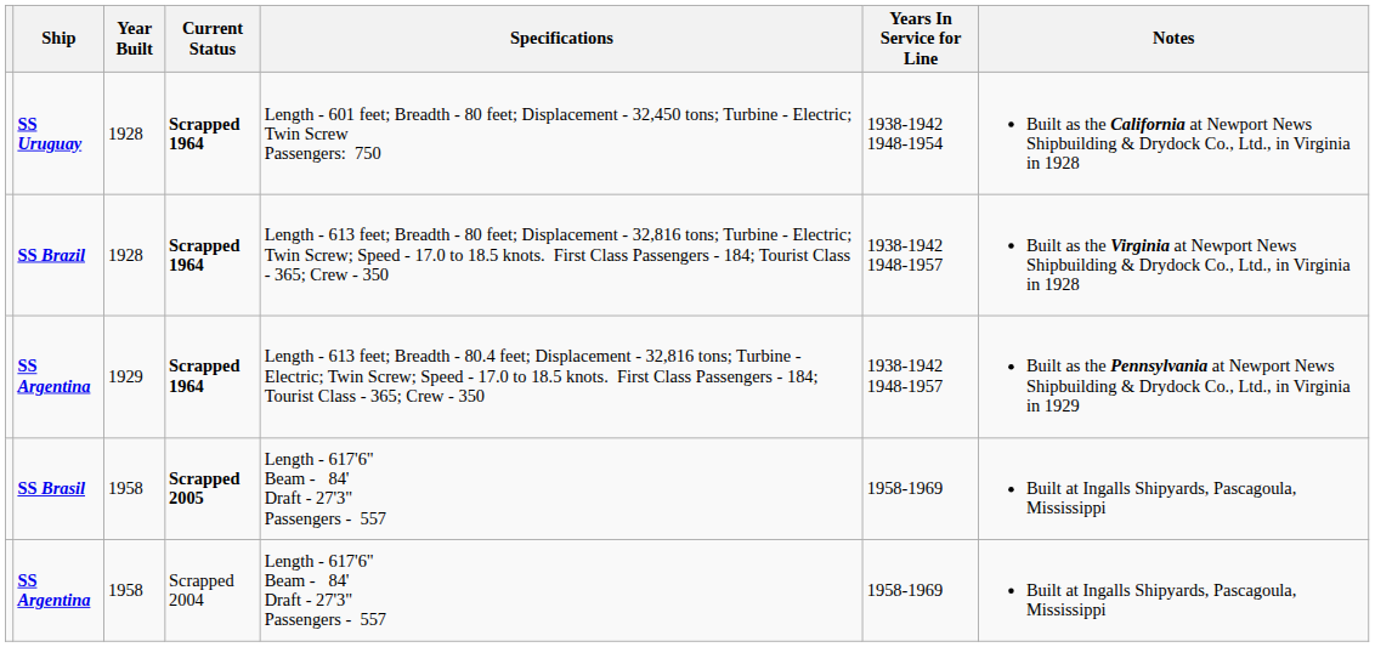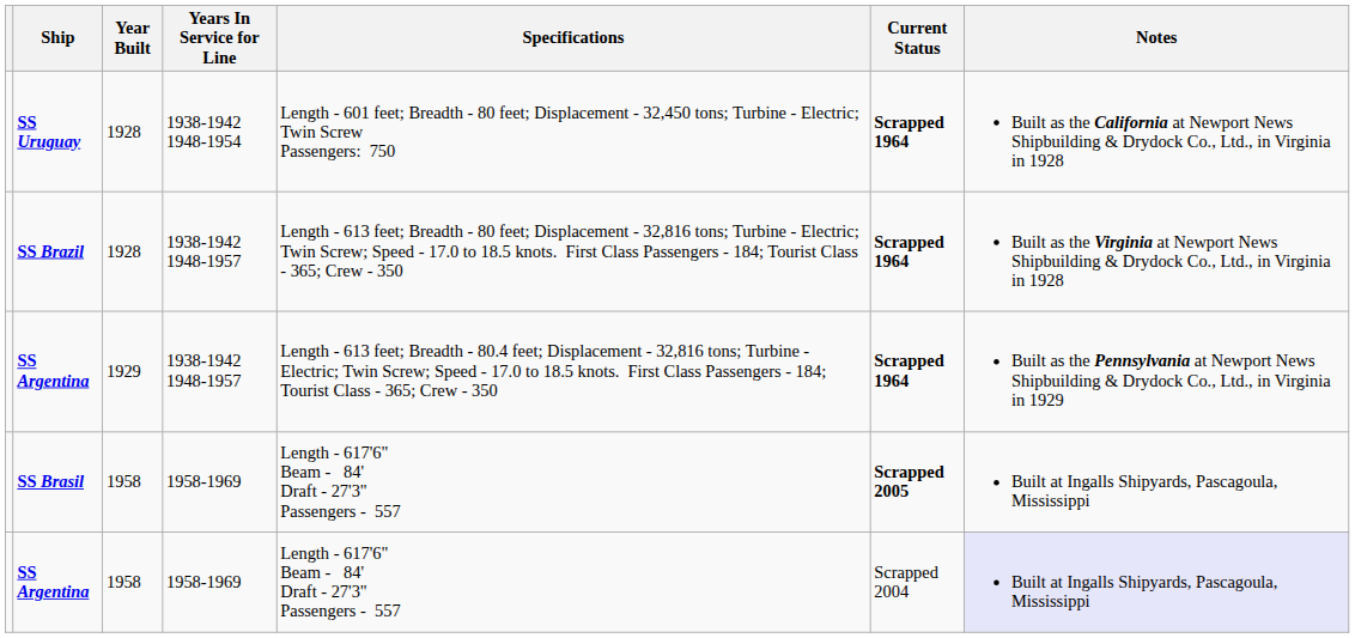columns swapped: Years In Service for Line <-> Current Status
SS Argentina / 1958 | Notes: no background -> lavender background
